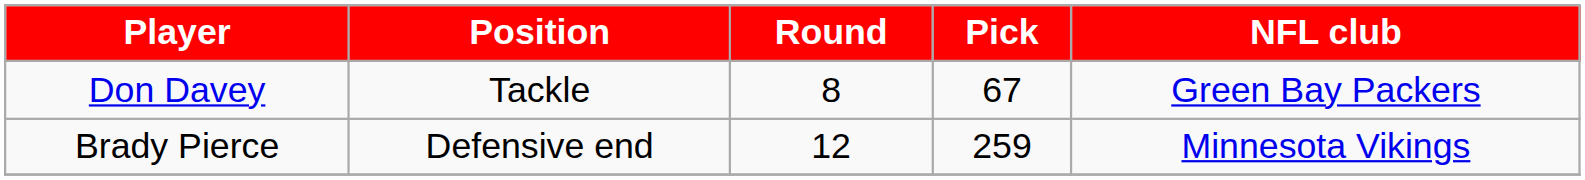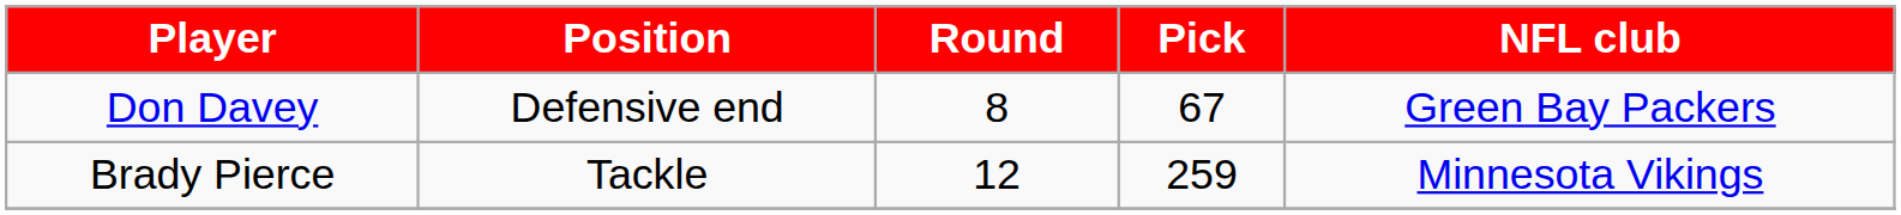Don Davey | Position: Tackle -> Defensive end
Brady Pierce | Position: Defensive end -> Tackle
